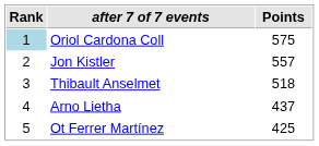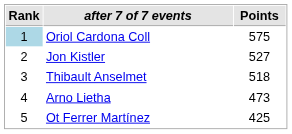Jon Kistler | Points: 557 -> 527
Arno Lietha | Points: 437 -> 473
